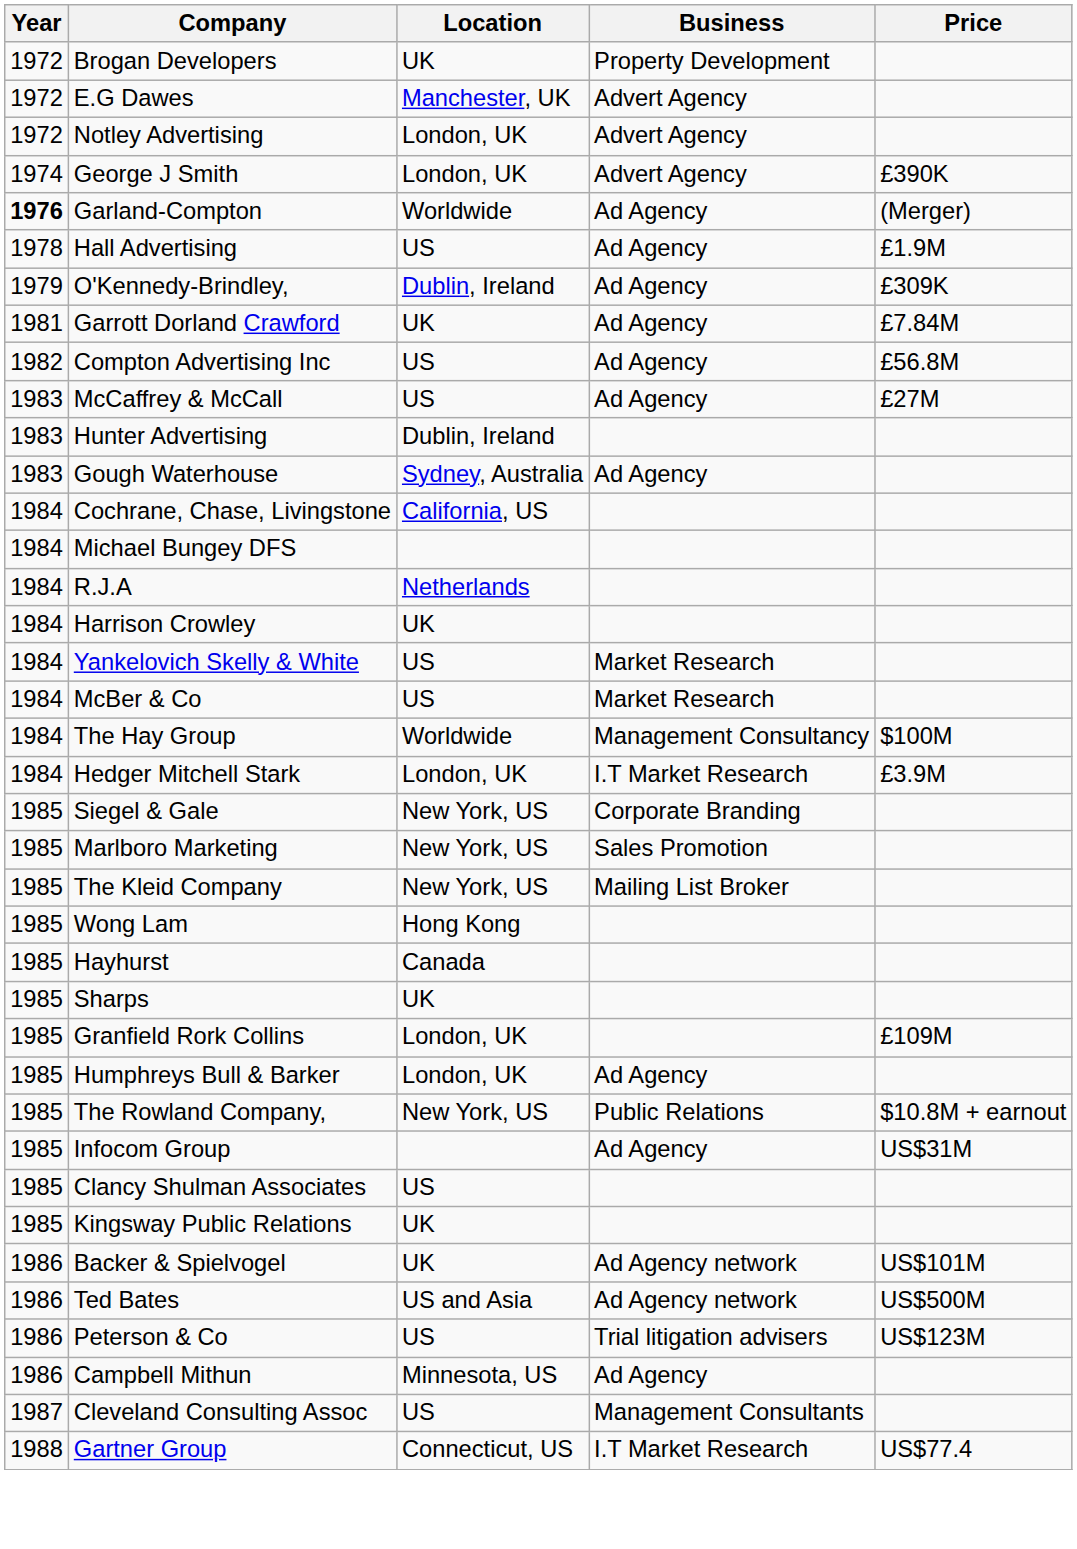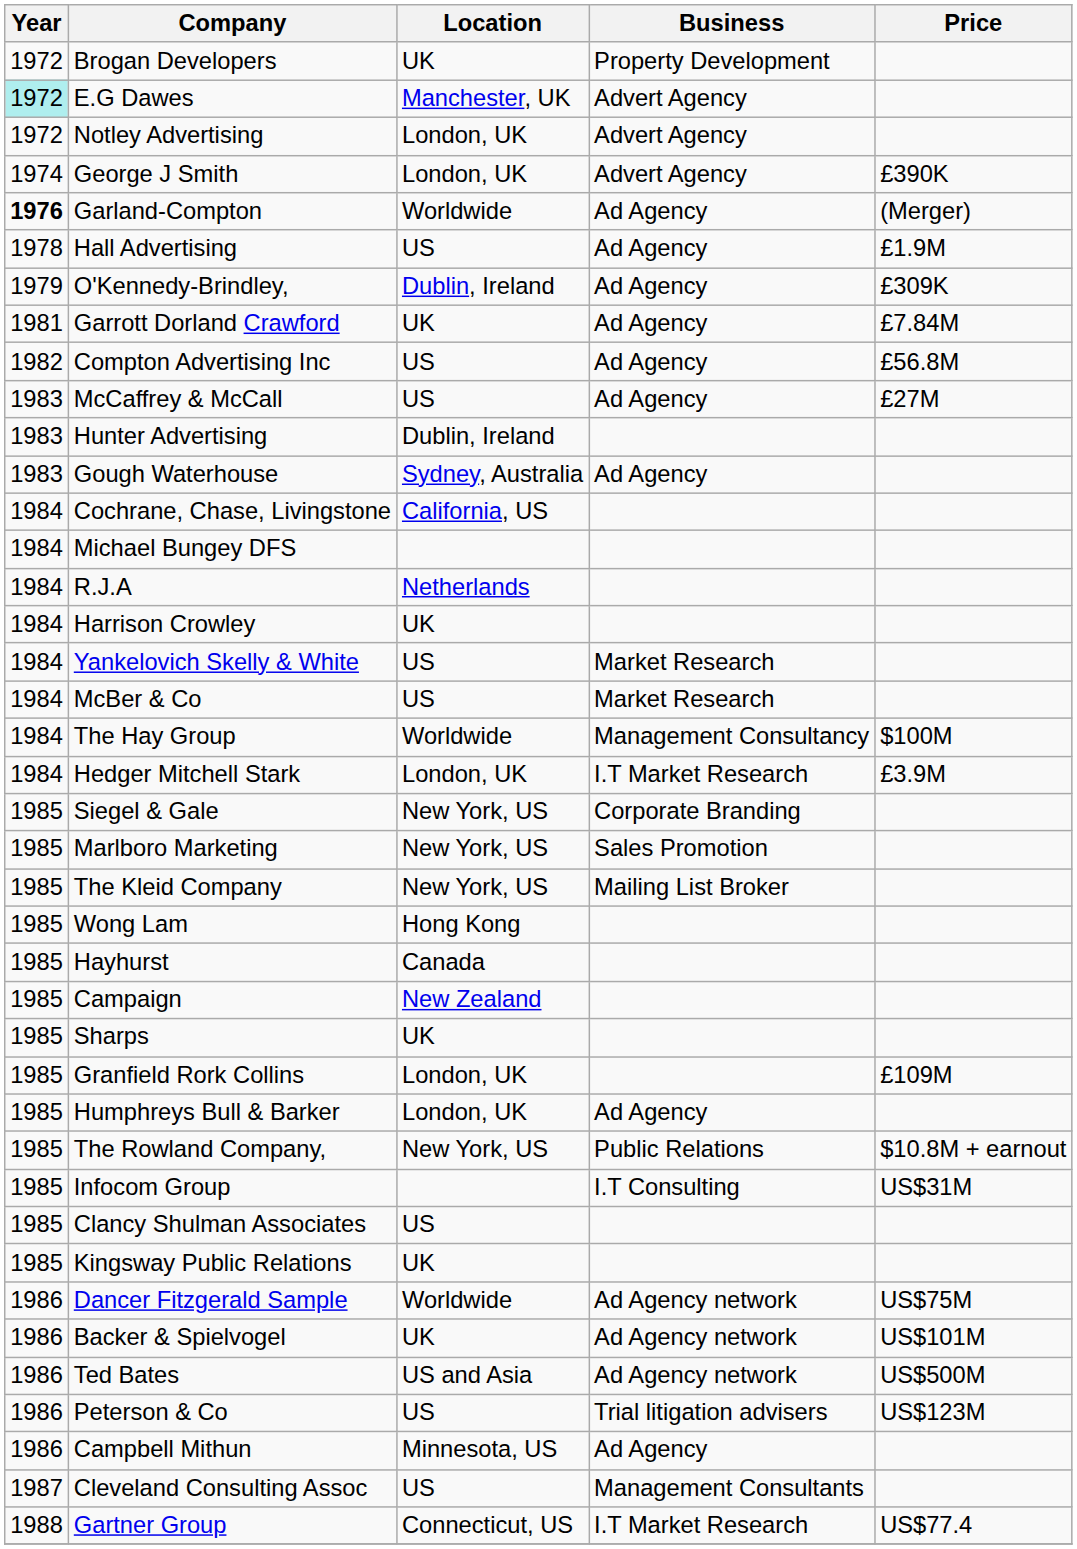E.G Dawes | Year: no background -> paleturquoise background
+ row: 1985 | Campaign | New Zealand
Infocom Group | Business: Ad Agency -> I.T Consulting
+ row: 1986 | Dancer Fitzgerald Sample | Worldwide | Ad Agency network | US$75M
